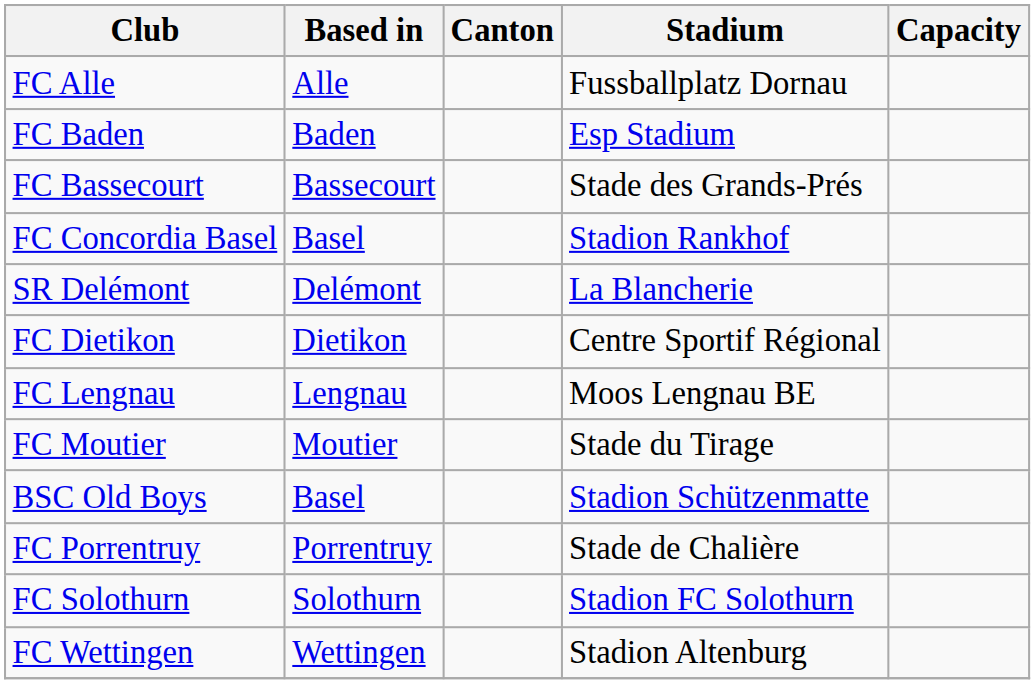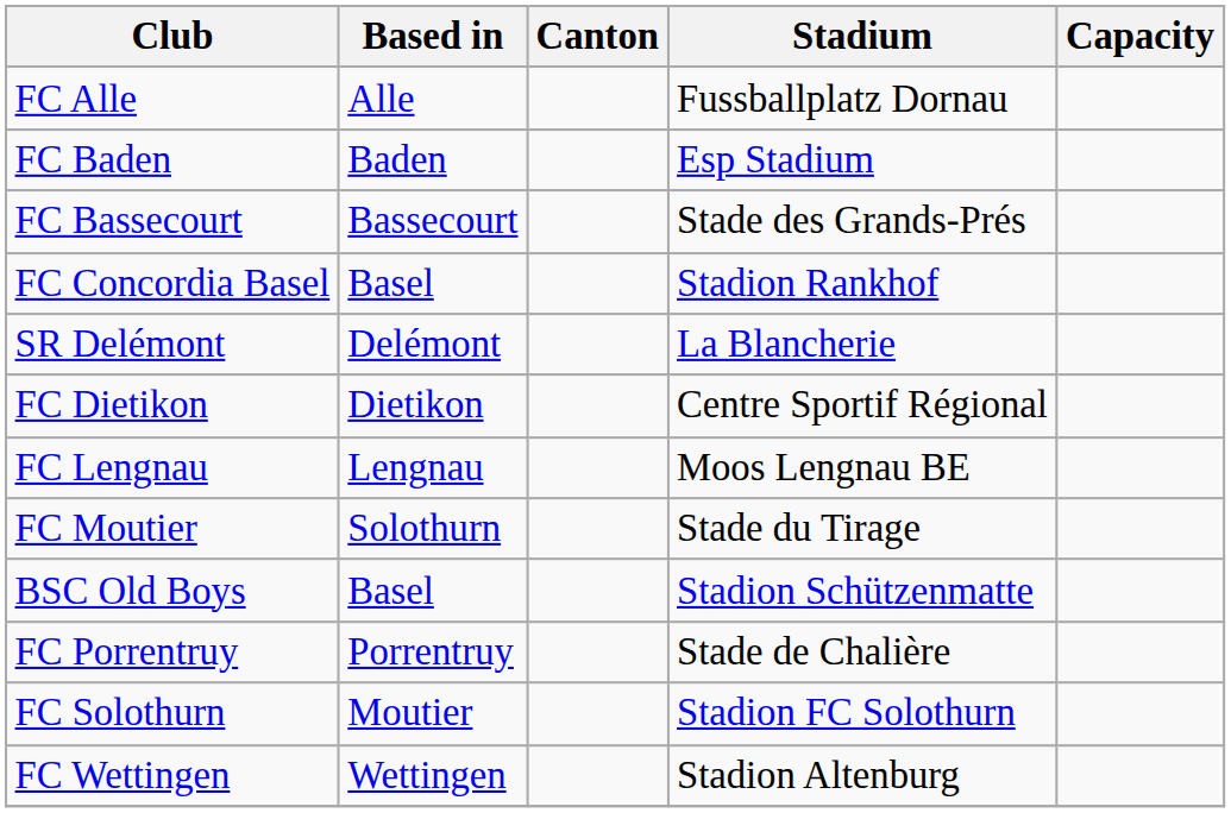FC Moutier | Based in: Moutier -> Solothurn
FC Solothurn | Based in: Solothurn -> Moutier
